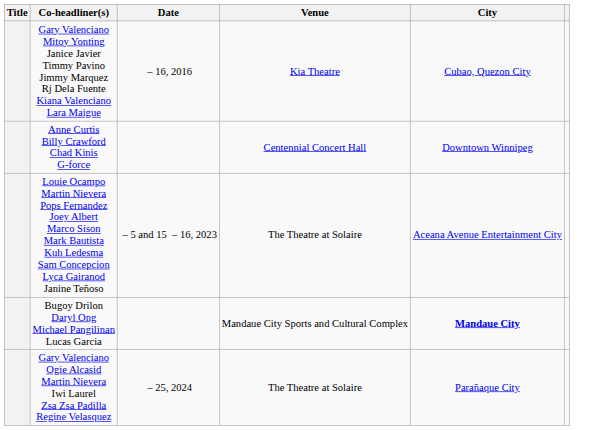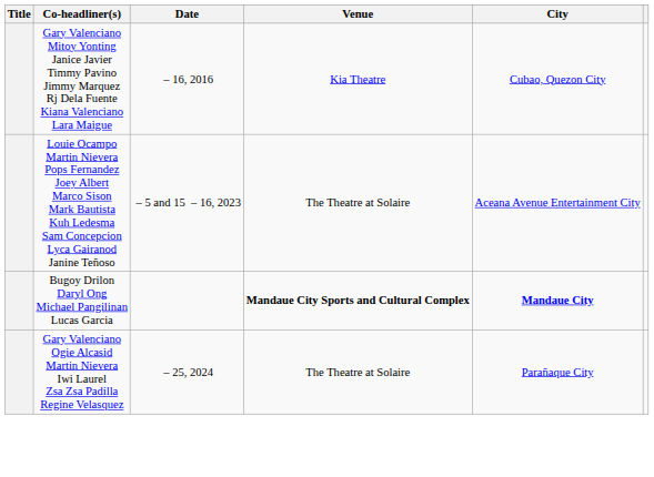- row: Anne Curtis Billy Crawford Chad Kinis G-force | Centennial Concert Hall | Downtown Winnipeg
Bugoy Drilon Daryl Ong Michael Pangilinan Lucas Garcia | Venue: normal -> bold
